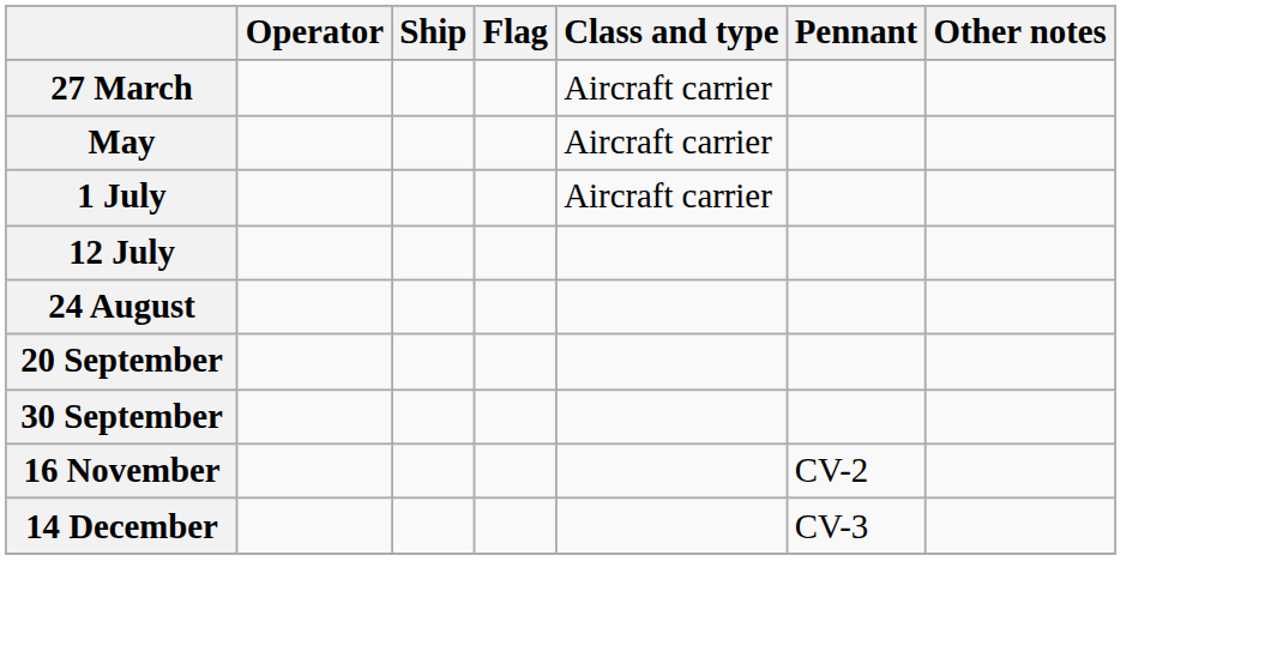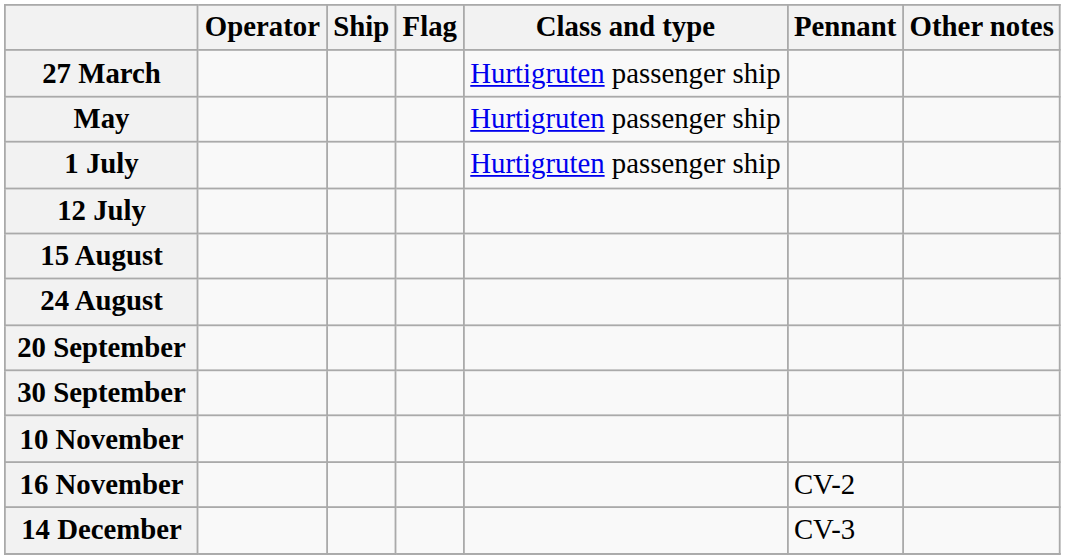27 March | Class and type: Aircraft carrier -> Hurtigruten passenger ship
May | Class and type: Aircraft carrier -> Hurtigruten passenger ship
1 July | Class and type: Aircraft carrier -> Hurtigruten passenger ship
+ row: 15 August
+ row: 10 November
